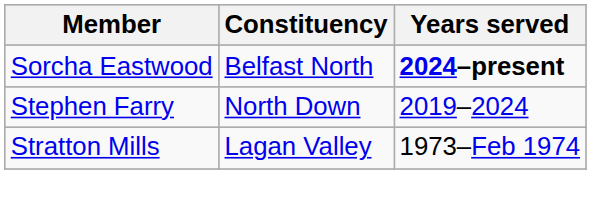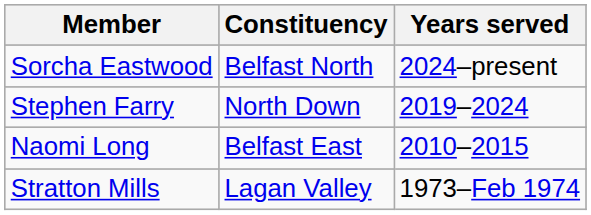Sorcha Eastwood | Years served: bold -> normal
+ row: Naomi Long | Belfast East | 2010–2015
